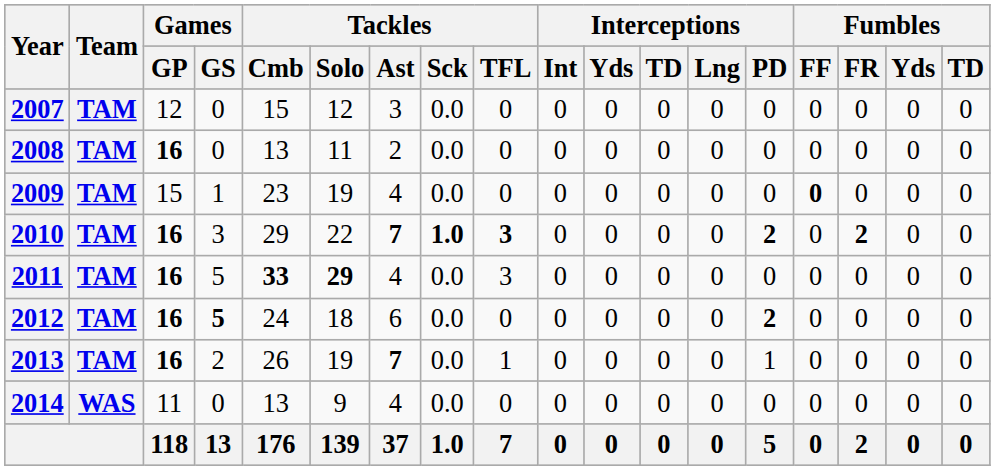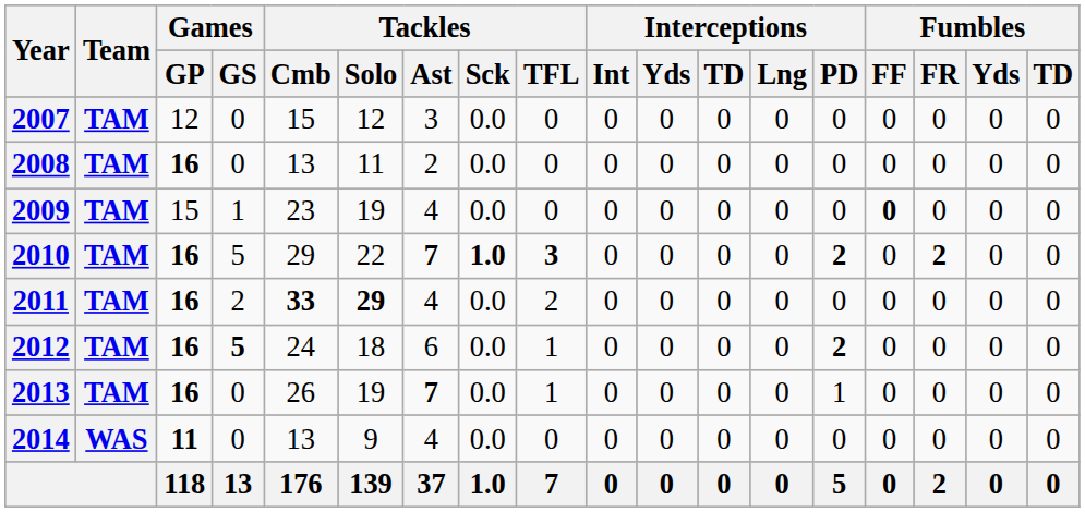2010 | Games / GS: 3 -> 5
2011 | Games / GS: 5 -> 2
2011 | Tackles / TFL: 3 -> 2
2012 | Tackles / TFL: 0 -> 1
2013 | Games / GS: 2 -> 0
2014 | Games / GP: normal -> bold
